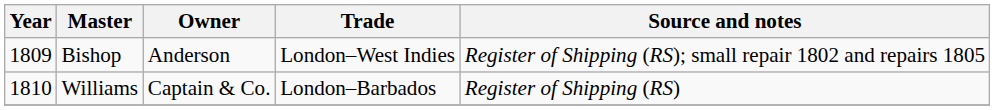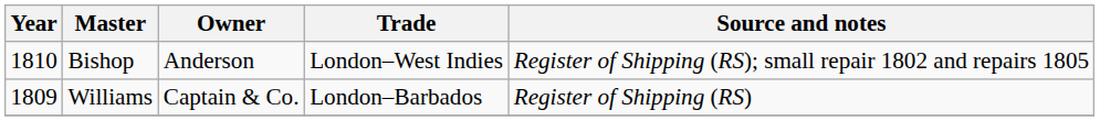Bishop | Year: 1809 -> 1810
Williams | Year: 1810 -> 1809
